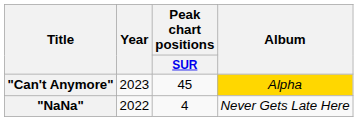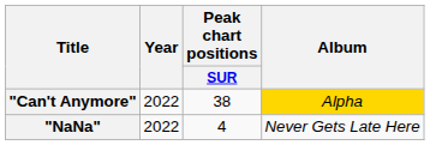"Can't Anymore" | Year: 2023 -> 2022
"Can't Anymore" | Peak chart positions / SUR: 45 -> 38
